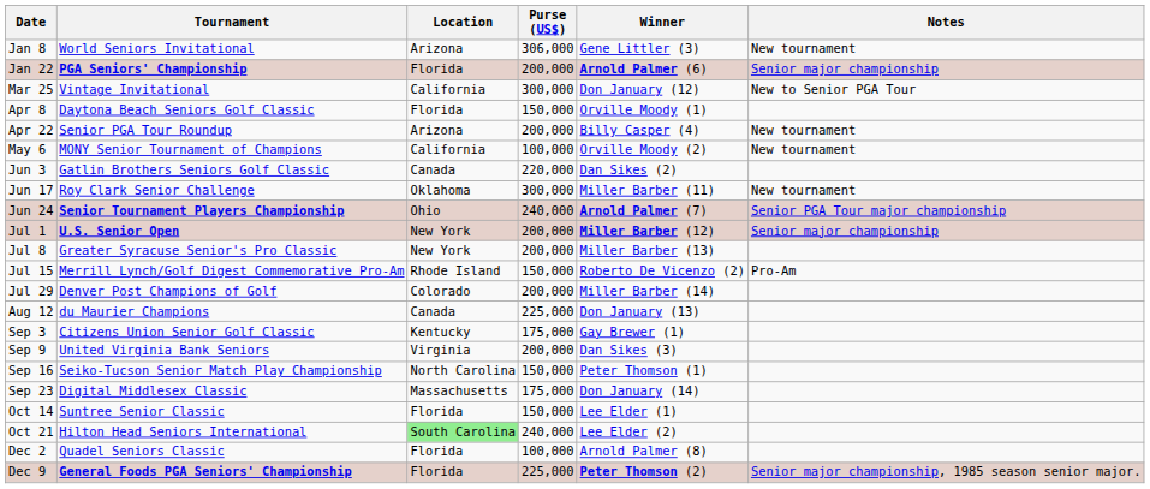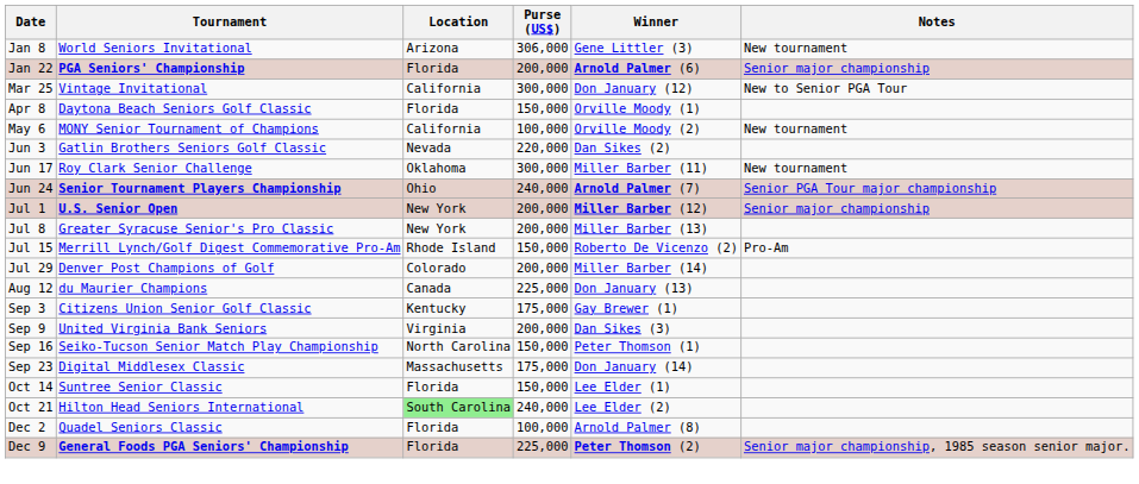- row: Apr 22 | Senior PGA Tour Roundup | Arizona | 200,000 | Billy Casper (4) | New tournament
Jun 3 | Location: Canada -> Nevada
